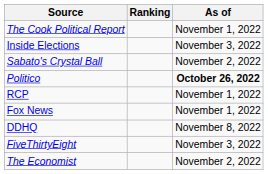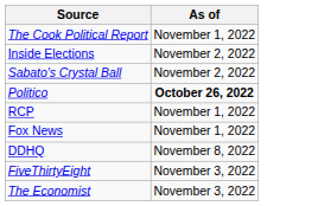- column: Ranking
Inside Elections | As of: November 3, 2022 -> November 2, 2022
The Economist | As of: November 2, 2022 -> November 3, 2022
